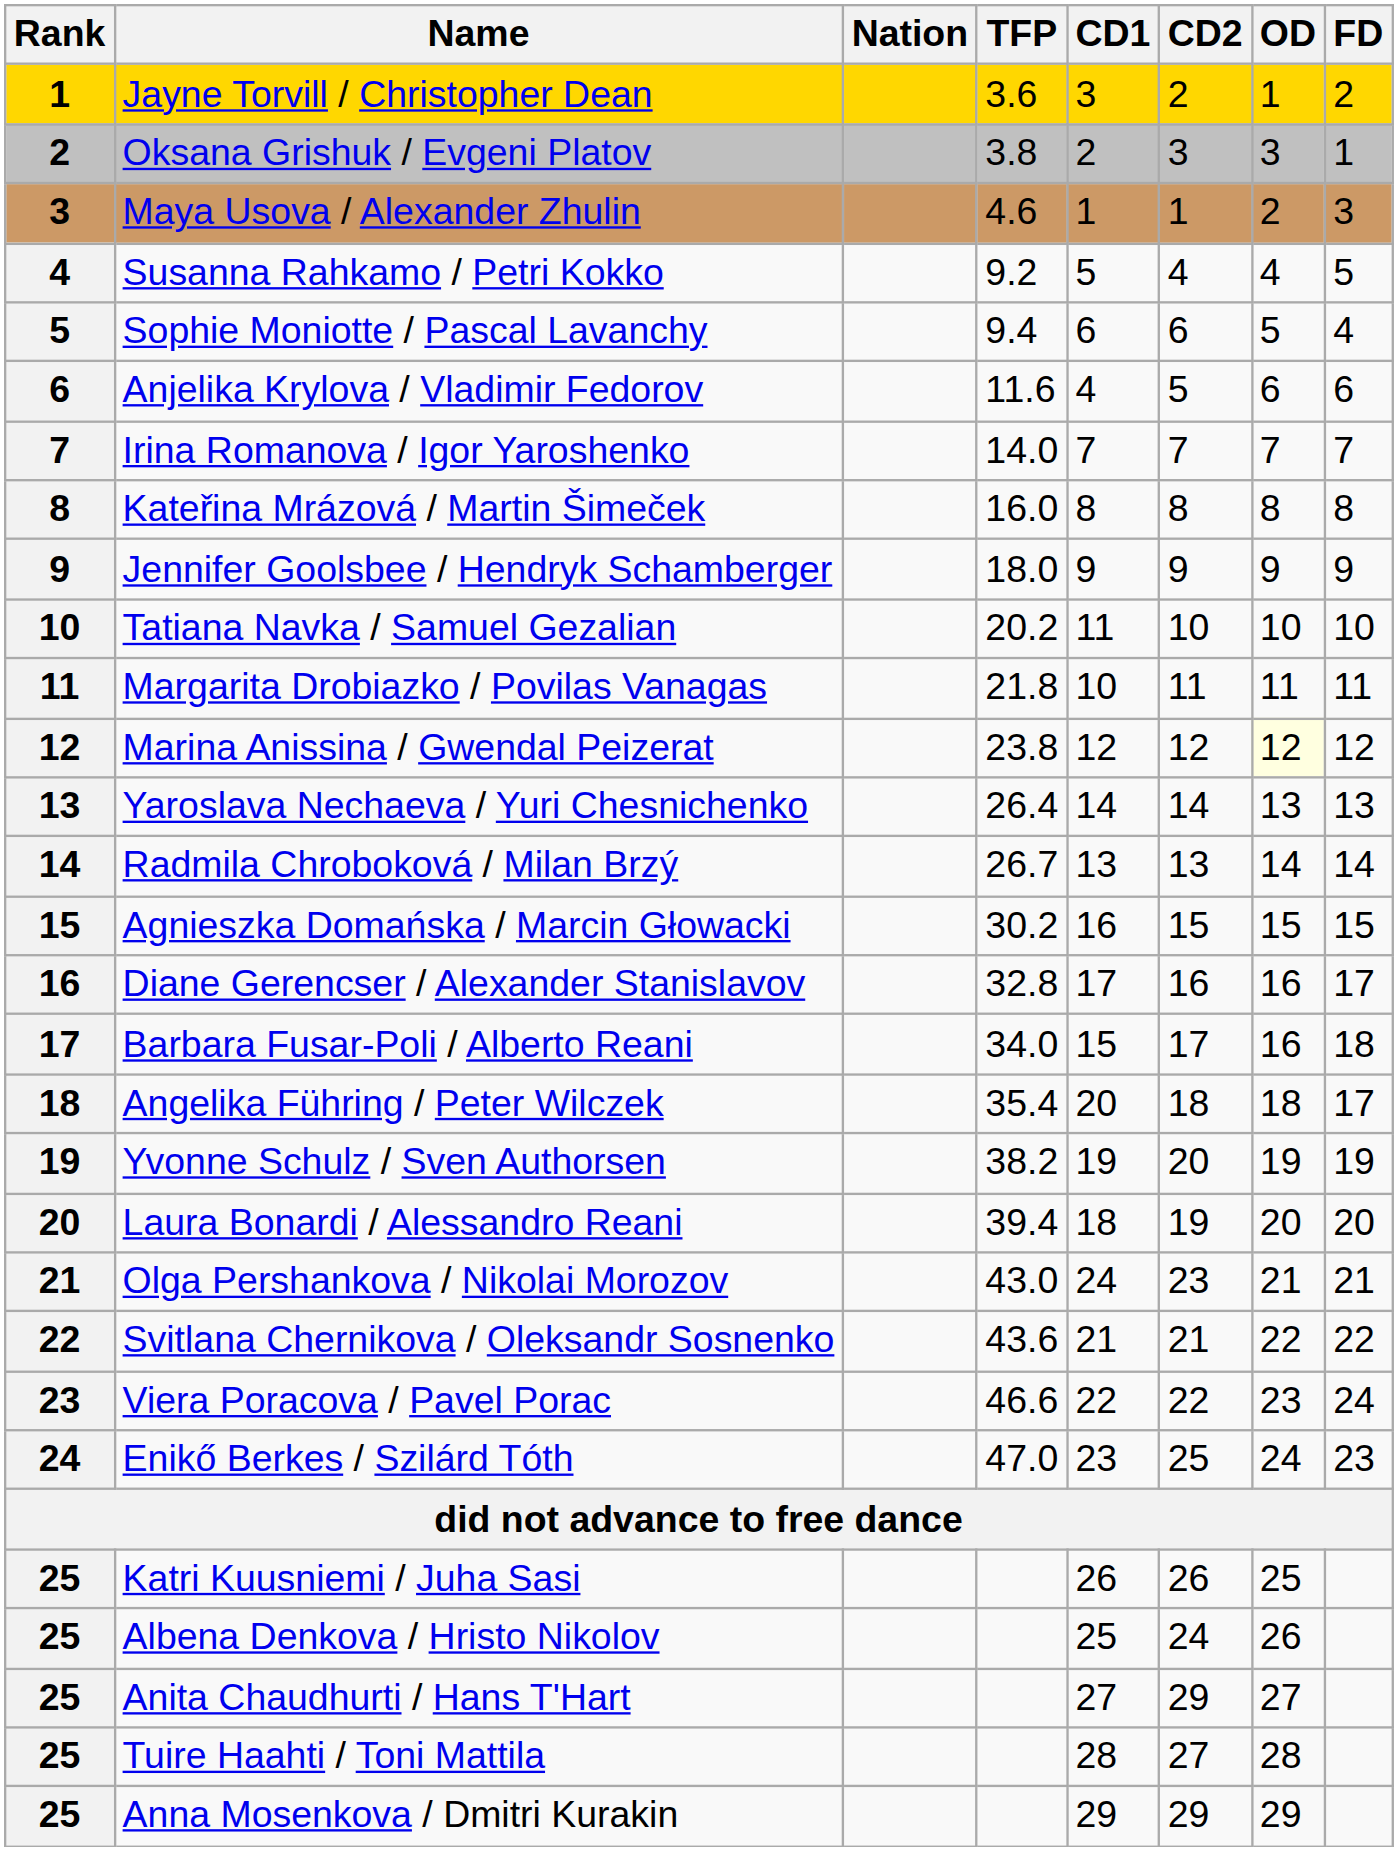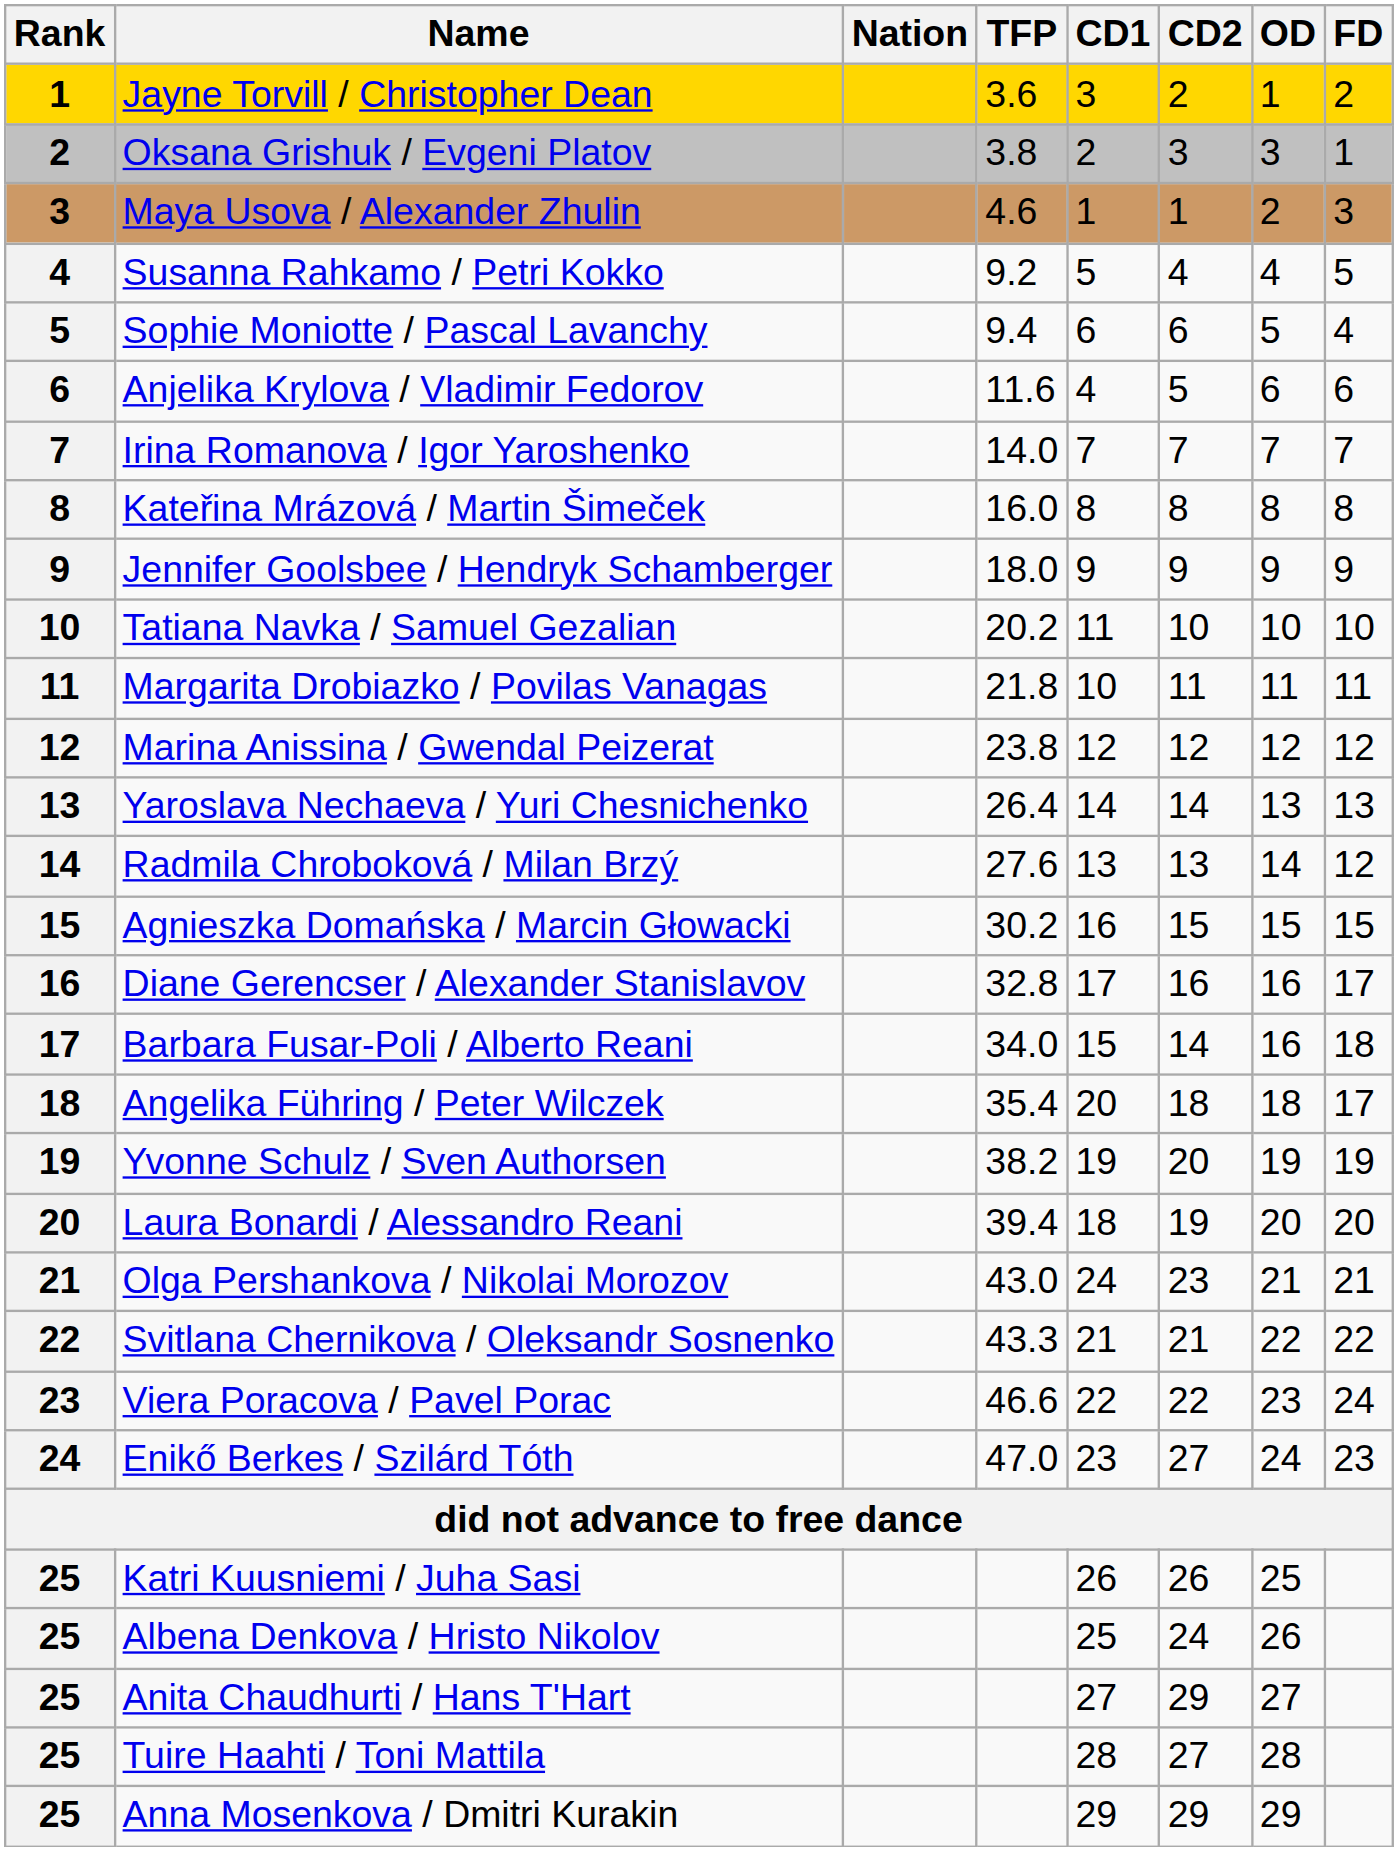Marina Anissina / Gwendal Peizerat | OD: lightyellow background -> no background
Radmila Chroboková / Milan Brzý | TFP: 26.7 -> 27.6
Radmila Chroboková / Milan Brzý | FD: 14 -> 12
Barbara Fusar-Poli / Alberto Reani | CD2: 17 -> 14
Svitlana Chernikova / Oleksandr Sosnenko | TFP: 43.6 -> 43.3
Enikő Berkes / Szilárd Tóth | CD2: 25 -> 27
